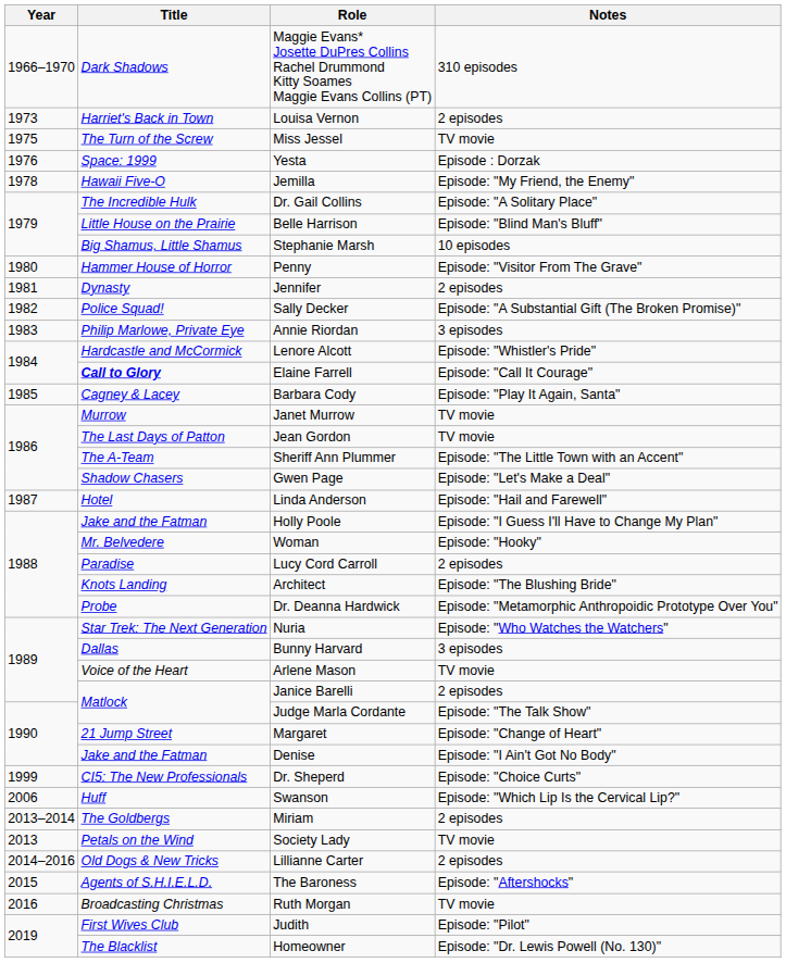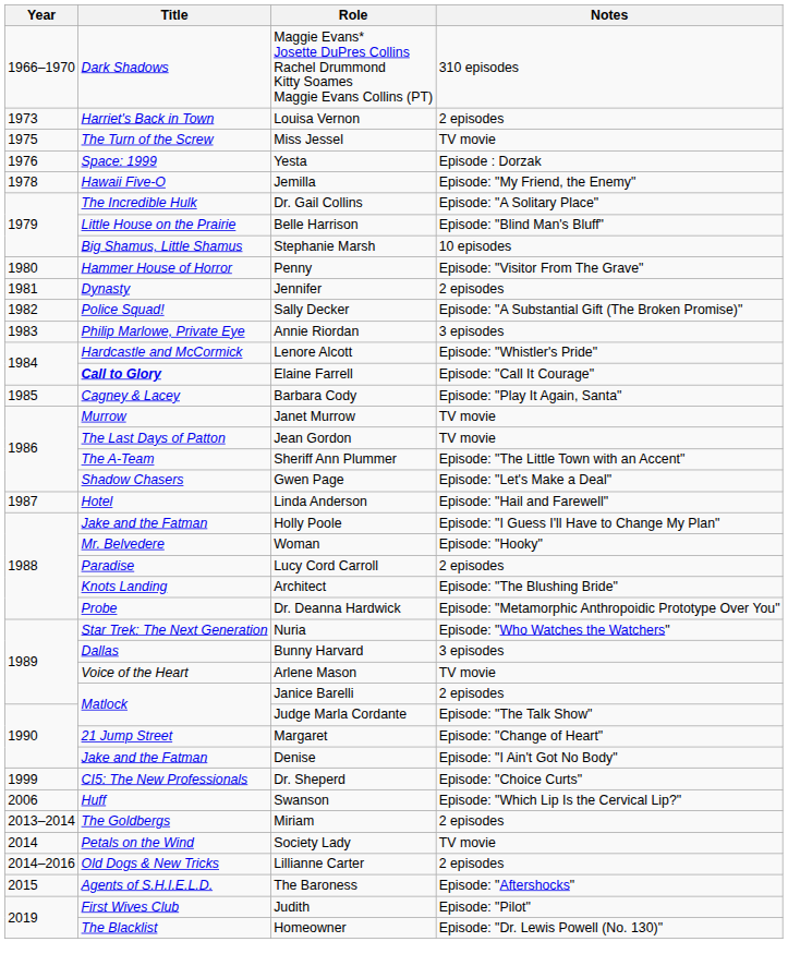Society Lady | Year: 2013 -> 2014
- row: 2016 | Broadcasting Christmas | Ruth Morgan | TV movie
